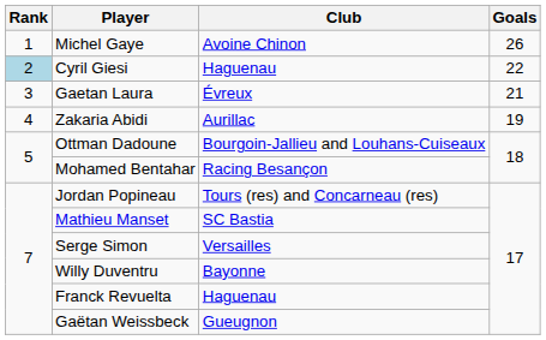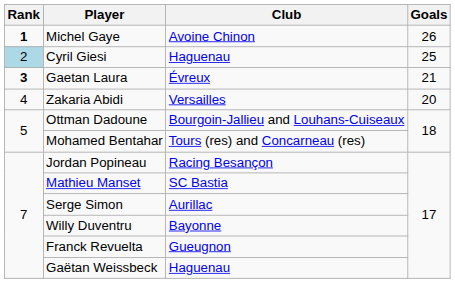Michel Gaye | Rank: normal -> bold
Cyril Giesi | Goals: 22 -> 25
Gaetan Laura | Rank: normal -> bold
Zakaria Abidi | Club: Aurillac -> Versailles
Zakaria Abidi | Goals: 19 -> 20
Mohamed Bentahar | Club: Racing Besançon -> Tours (res) and Concarneau (res)
Jordan Popineau | Club: Tours (res) and Concarneau (res) -> Racing Besançon
Serge Simon | Club: Versailles -> Aurillac
Franck Revuelta | Club: Haguenau -> Gueugnon
Gaëtan Weissbeck | Club: Gueugnon -> Haguenau
